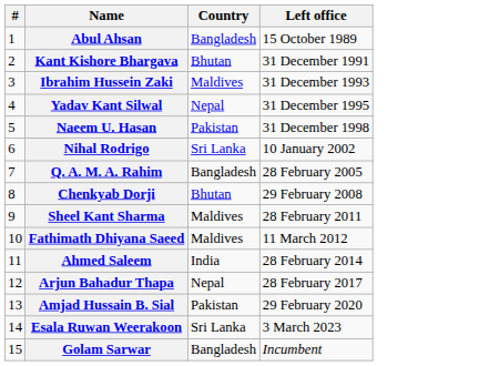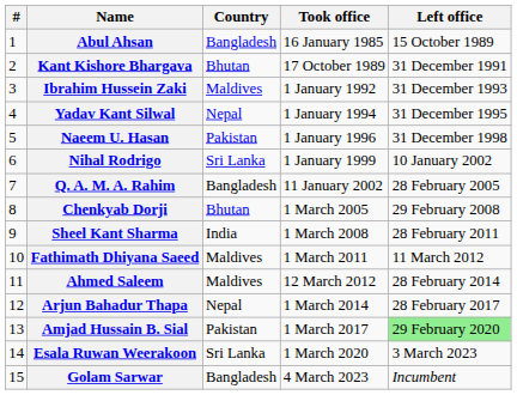+ column: Took office | 16 January 1985 | 17 October 1989 | 1 January 1992 | 1 January 1994 | 1 January 1996 | 1 January 1999 | 11 January 2002 | 1 March 2005 | 1 March 2008 | 1 March 2011 | 12 March 2012 | 1 March 2014 | 1 March 2017 | 1 March 2020 | 4 March 2023
Sheel Kant Sharma | Country: Maldives -> India
Ahmed Saleem | Country: India -> Maldives
Amjad Hussain B. Sial | Left office: no background -> lightgreen background
